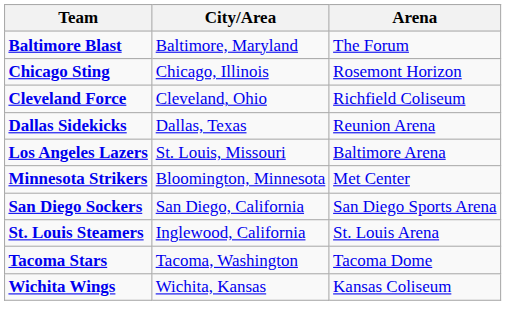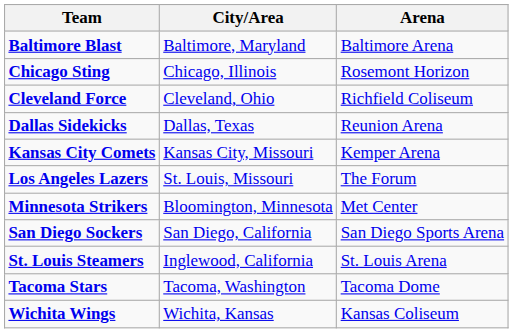Baltimore Blast | Arena: The Forum -> Baltimore Arena
+ row: Kansas City Comets | Kansas City, Missouri | Kemper Arena
Los Angeles Lazers | Arena: Baltimore Arena -> The Forum
